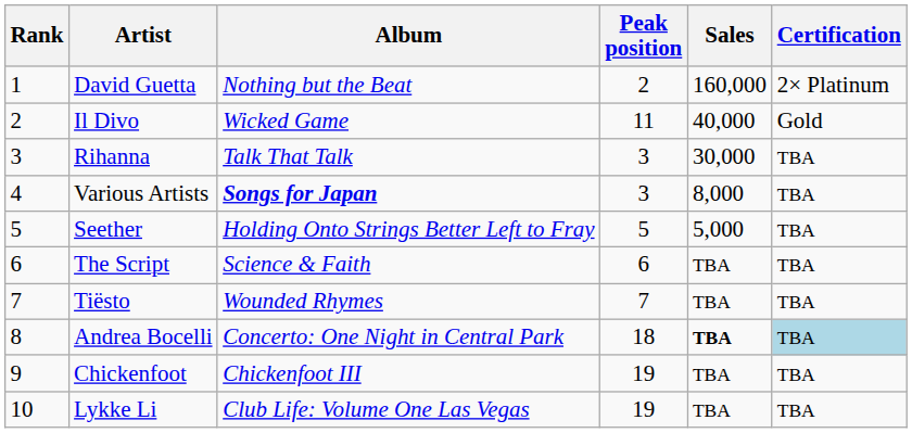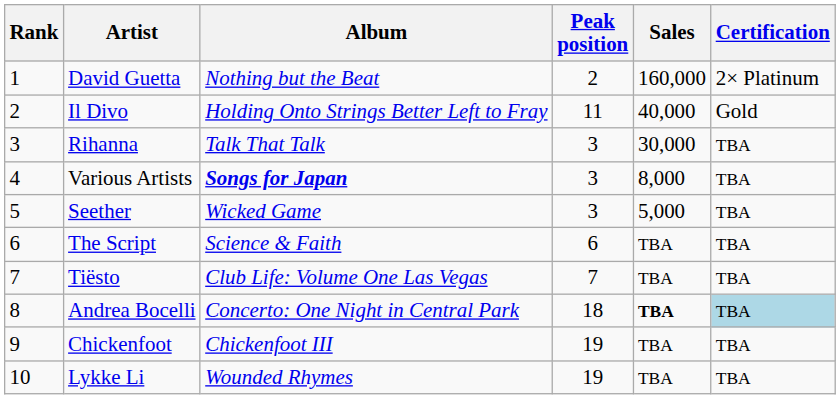Il Divo | Album: Wicked Game -> Holding Onto Strings Better Left to Fray
Seether | Album: Holding Onto Strings Better Left to Fray -> Wicked Game
Seether | Peak position: 5 -> 3
Tiësto | Album: Wounded Rhymes -> Club Life: Volume One Las Vegas
Lykke Li | Album: Club Life: Volume One Las Vegas -> Wounded Rhymes
